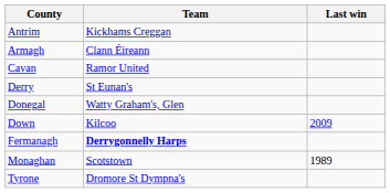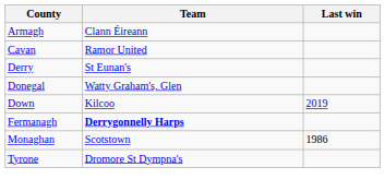- row: Antrim | Kickhams Creggan
Down | Last win: 2009 -> 2019
Monaghan | Last win: 1989 -> 1986
